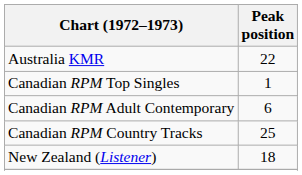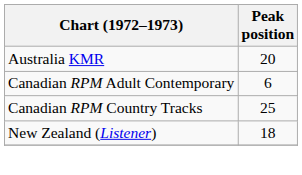Australia KMR | Peak position: 22 -> 20
- row: Canadian RPM Top Singles | 1
